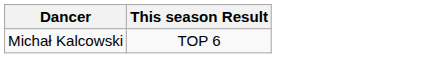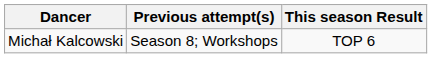+ column: Previous attempt(s) | Season 8; Workshops
